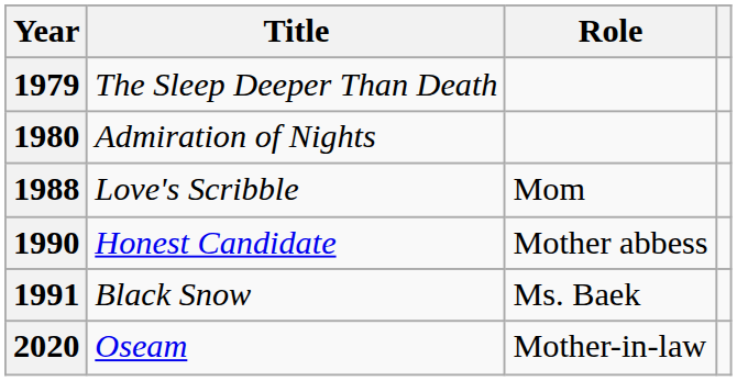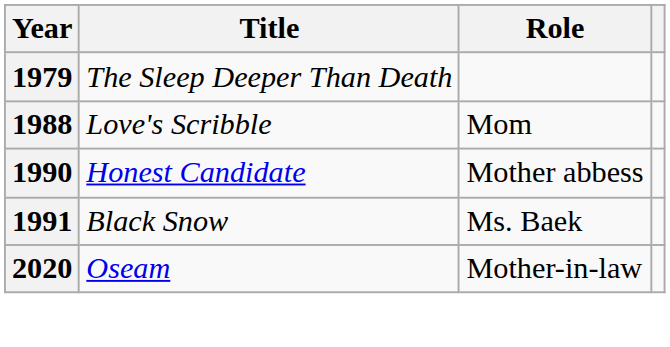- row: 1980 | Admiration of Nights
